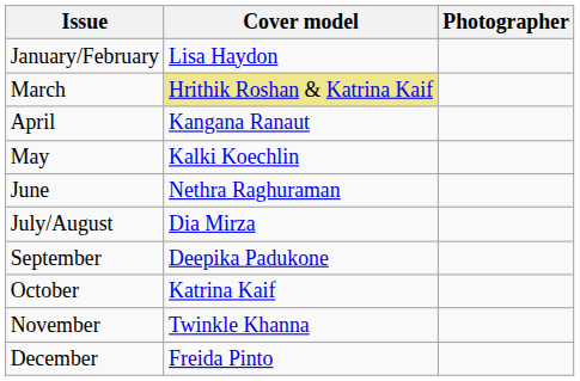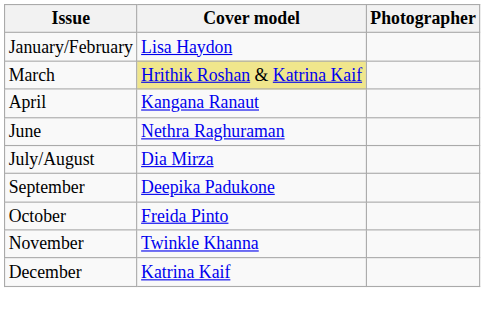- row: May | Kalki Koechlin
October | Cover model: Katrina Kaif -> Freida Pinto
December | Cover model: Freida Pinto -> Katrina Kaif
